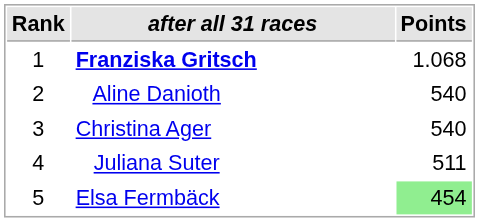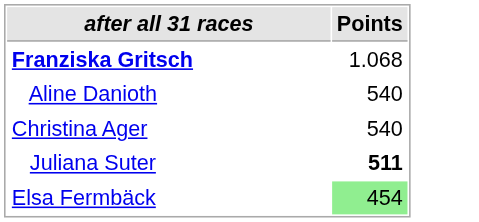- column: Rank | 1 | 2 | 3 | 4 | 5
Juliana Suter | Points: normal -> bold
